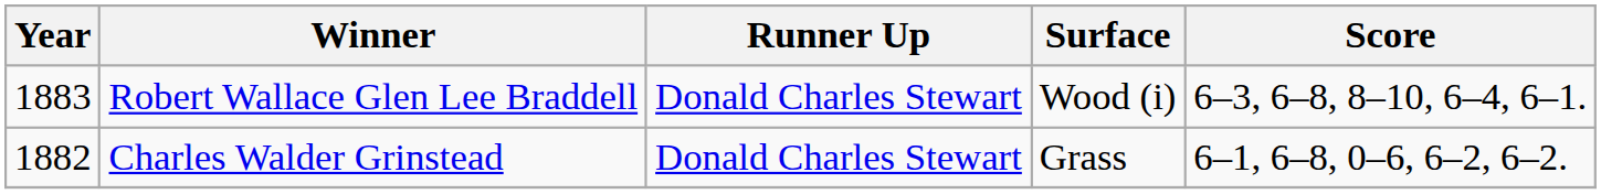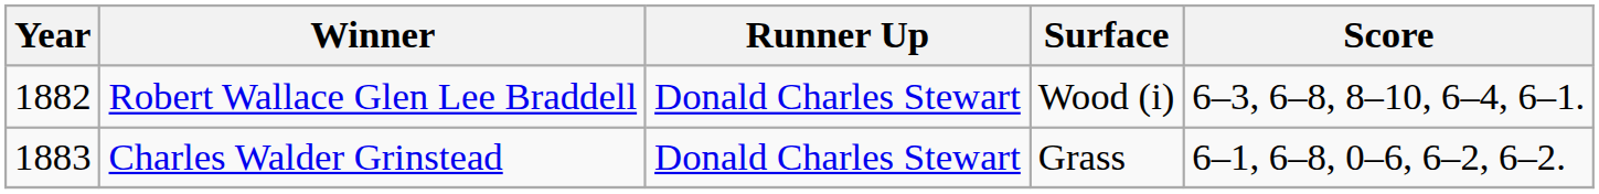Robert Wallace Glen Lee Braddell | Year: 1883 -> 1882
Charles Walder Grinstead | Year: 1882 -> 1883
